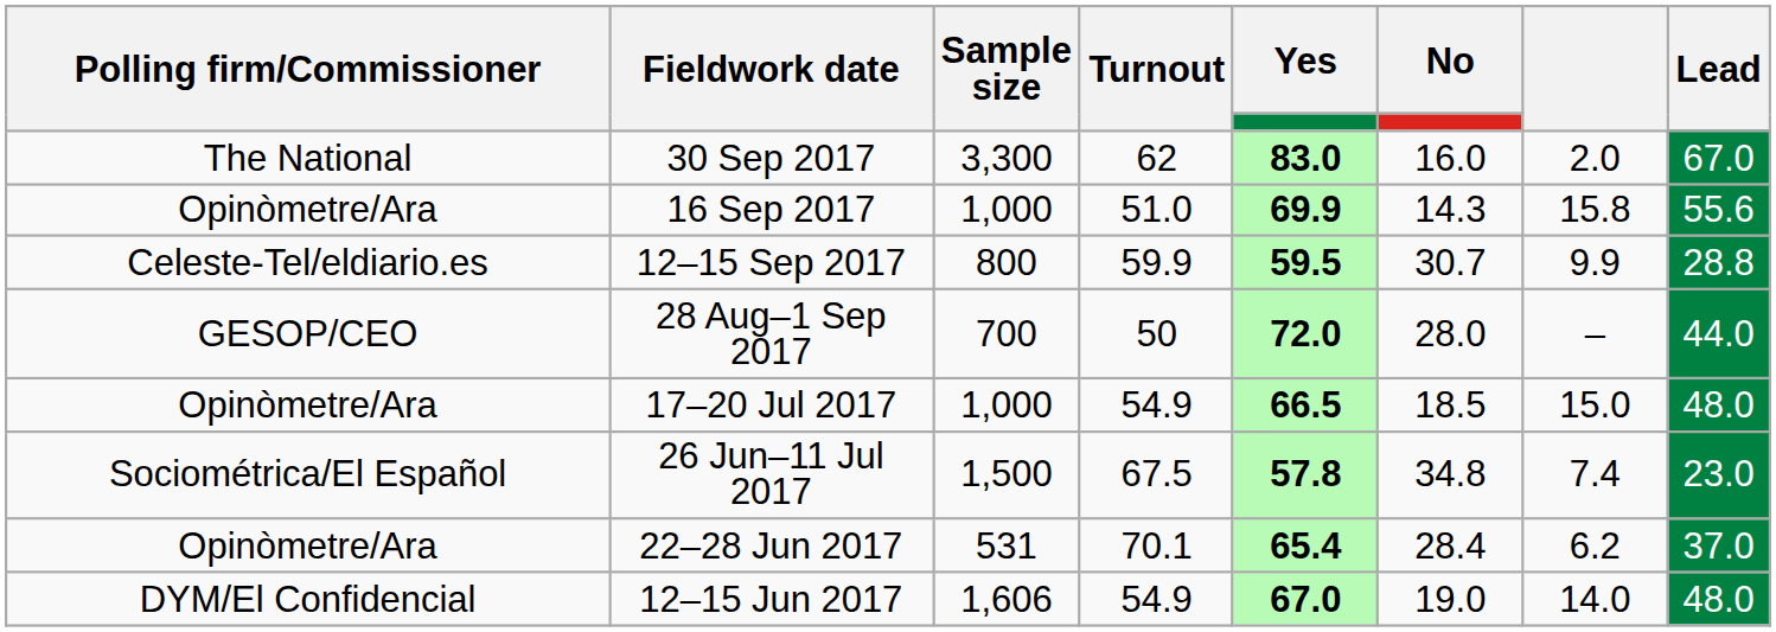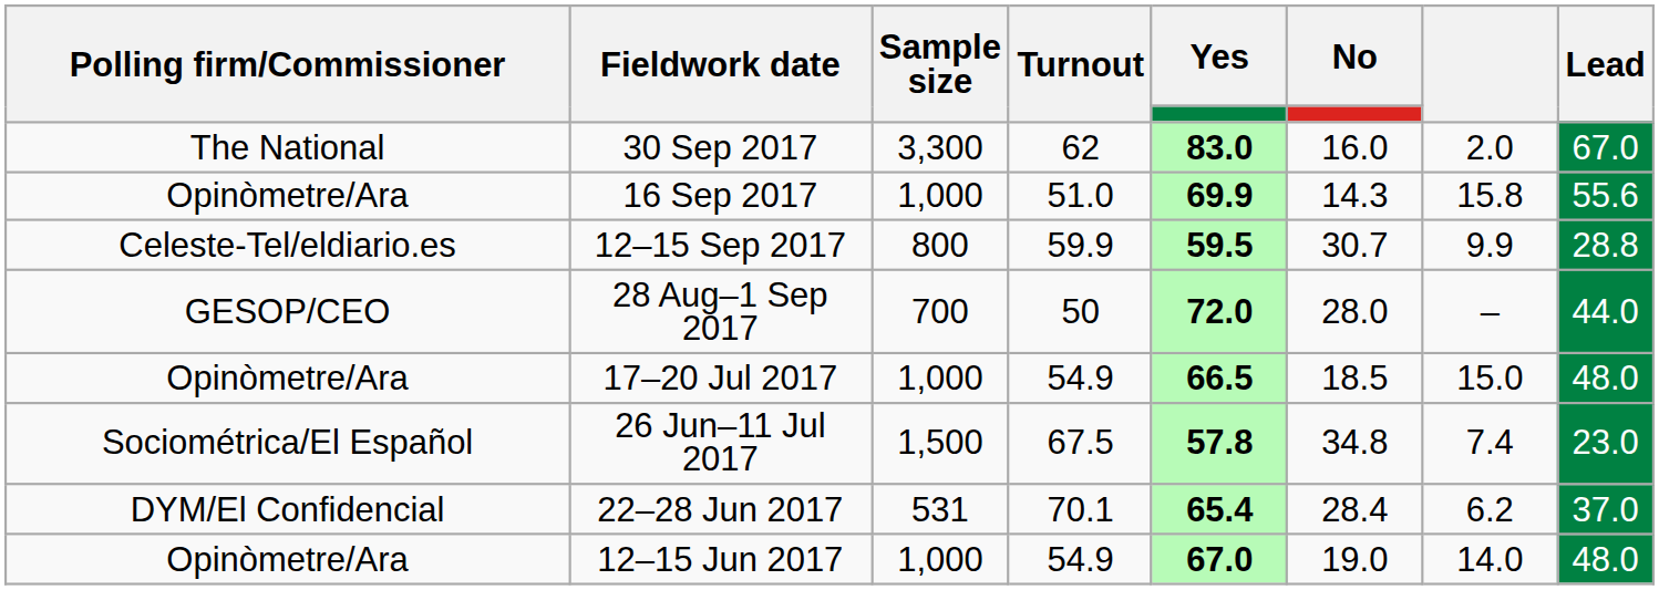22–28 Jun 2017 | Polling firm/Commissioner: Opinòmetre/Ara -> DYM/El Confidencial
12–15 Jun 2017 | Polling firm/Commissioner: DYM/El Confidencial -> Opinòmetre/Ara
12–15 Jun 2017 | Sample size: 1,606 -> 1,000
